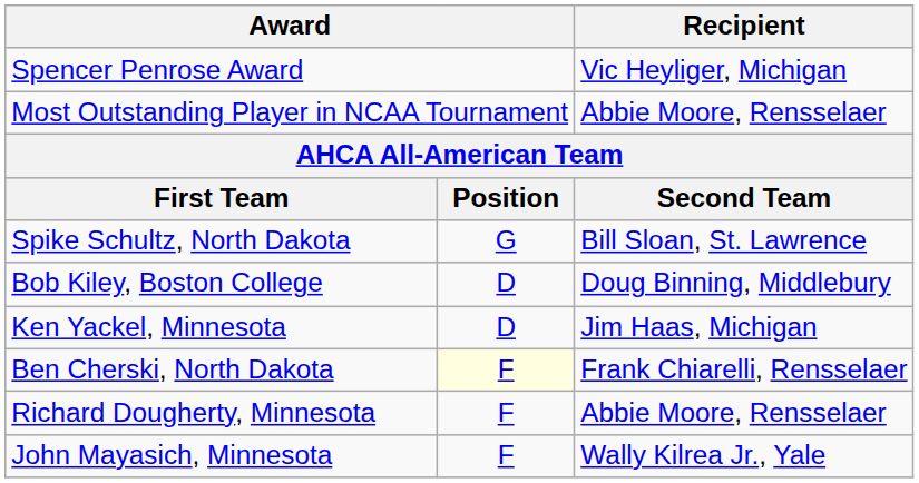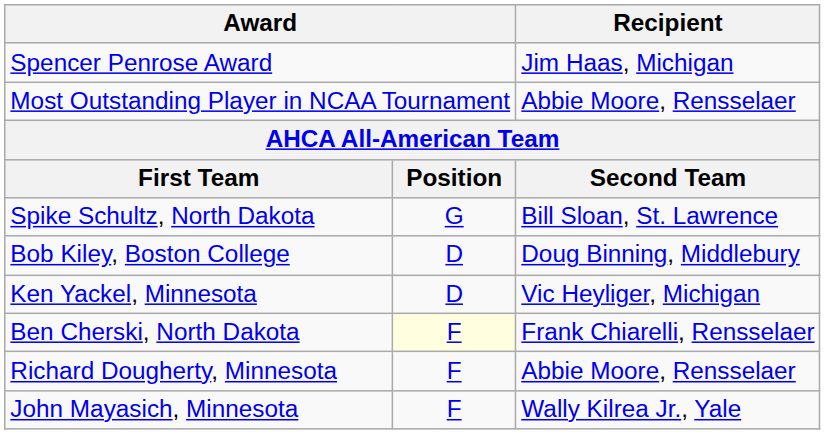Spencer Penrose Award | Recipient: Vic Heyliger, Michigan -> Jim Haas, Michigan
Ken Yackel, Minnesota | Recipient: Jim Haas, Michigan -> Vic Heyliger, Michigan
